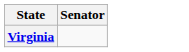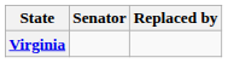+ column: Replaced by
